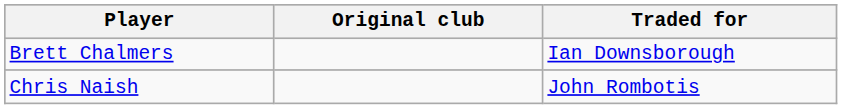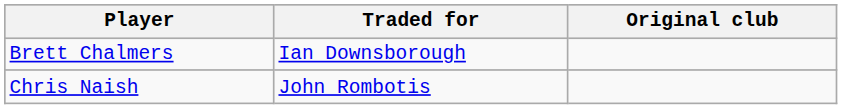columns swapped: Original club <-> Traded for
